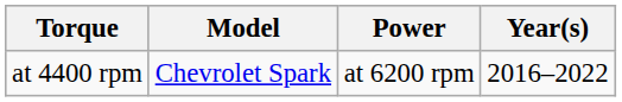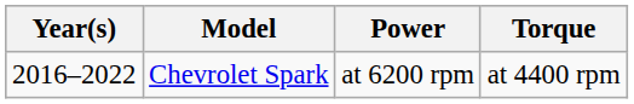columns swapped: Year(s) <-> Torque
